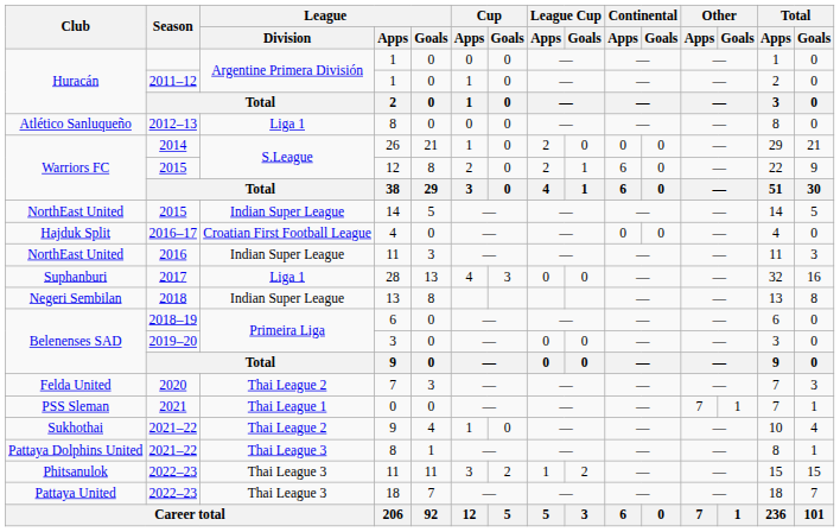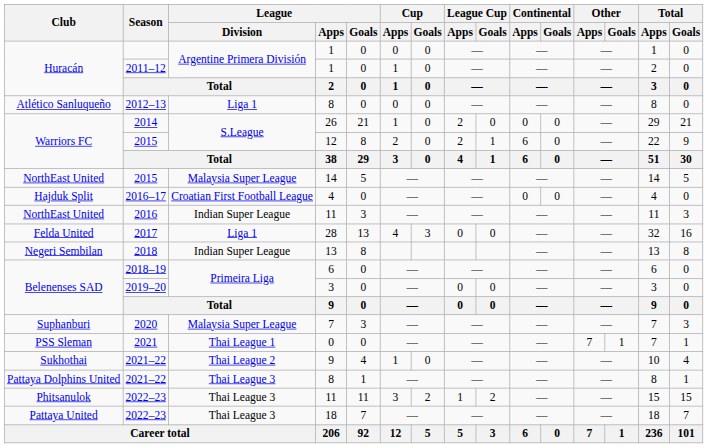2015 / 14 | League / Division: Indian Super League -> Malaysia Super League
2017 | Club: Suphanburi -> Felda United
2020 | Club: Felda United -> Suphanburi
2020 | League / Division: Thai League 2 -> Malaysia Super League
